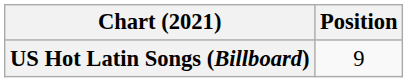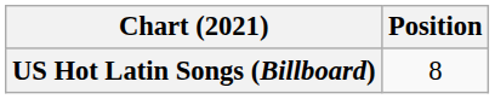US Hot Latin Songs (Billboard) | Position: 9 -> 8
